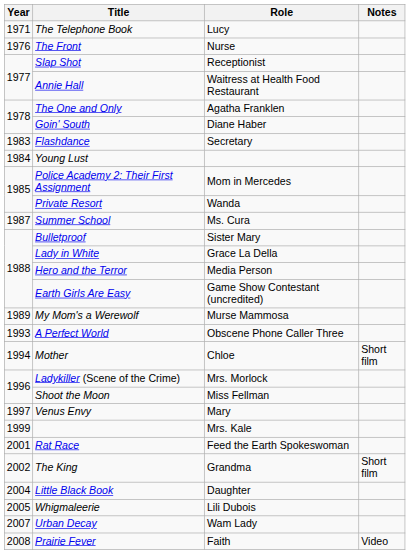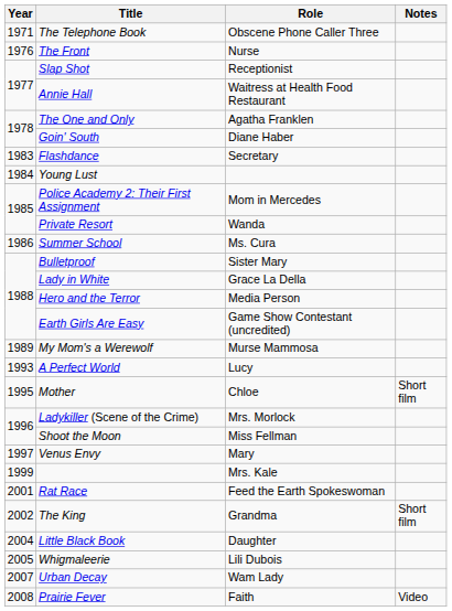The Telephone Book | Role: Lucy -> Obscene Phone Caller Three
Summer School | Year: 1987 -> 1986
A Perfect World | Role: Obscene Phone Caller Three -> Lucy
Mother | Year: 1994 -> 1995
